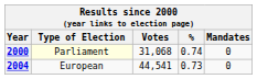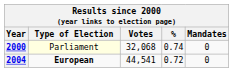2000 | Votes: 31,068 -> 32,068
2004 | Type of Election: normal -> bold
2004 | %: 0.73 -> 0.72
